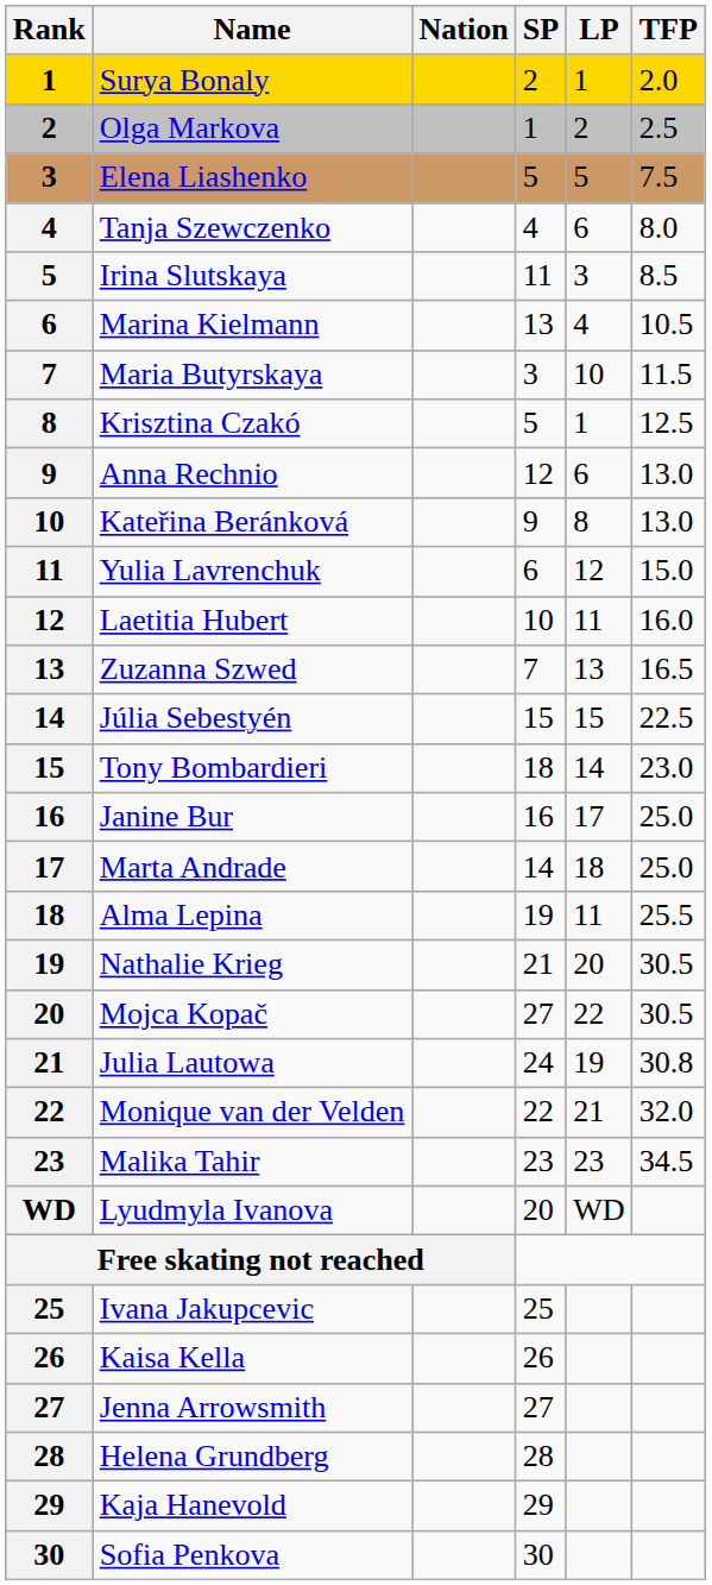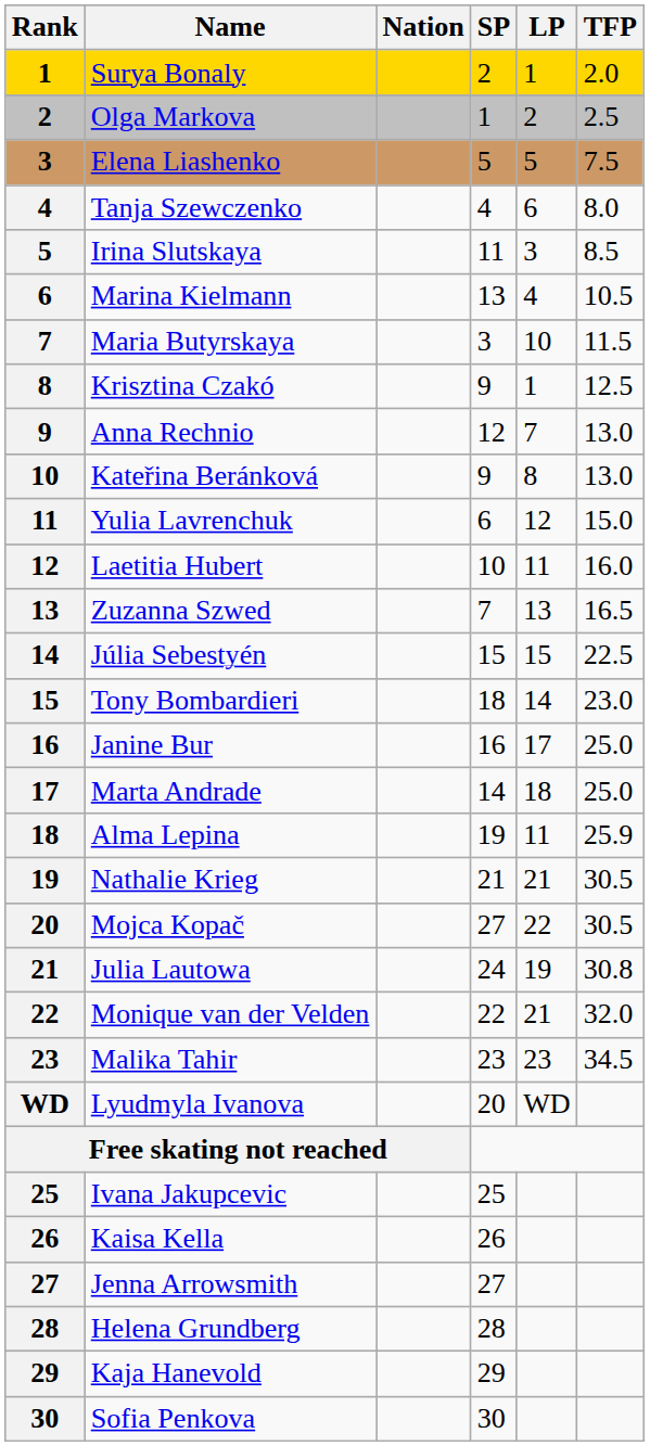Krisztina Czakó | SP: 5 -> 9
Anna Rechnio | LP: 6 -> 7
Alma Lepina | TFP: 25.5 -> 25.9
Nathalie Krieg | LP: 20 -> 21
